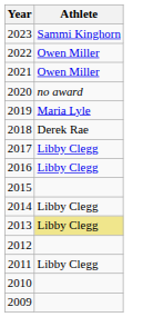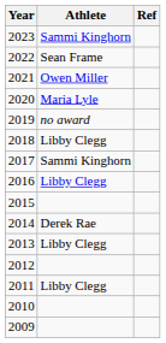+ column: Ref
2022 | Athlete: Owen Miller -> Sean Frame
2020 | Athlete: no award -> Maria Lyle
2019 | Athlete: Maria Lyle -> no award
2018 | Athlete: Derek Rae -> Libby Clegg
2017 | Athlete: Libby Clegg -> Sammi Kinghorn
2014 | Athlete: Libby Clegg -> Derek Rae
2013 | Athlete: khaki background -> no background
